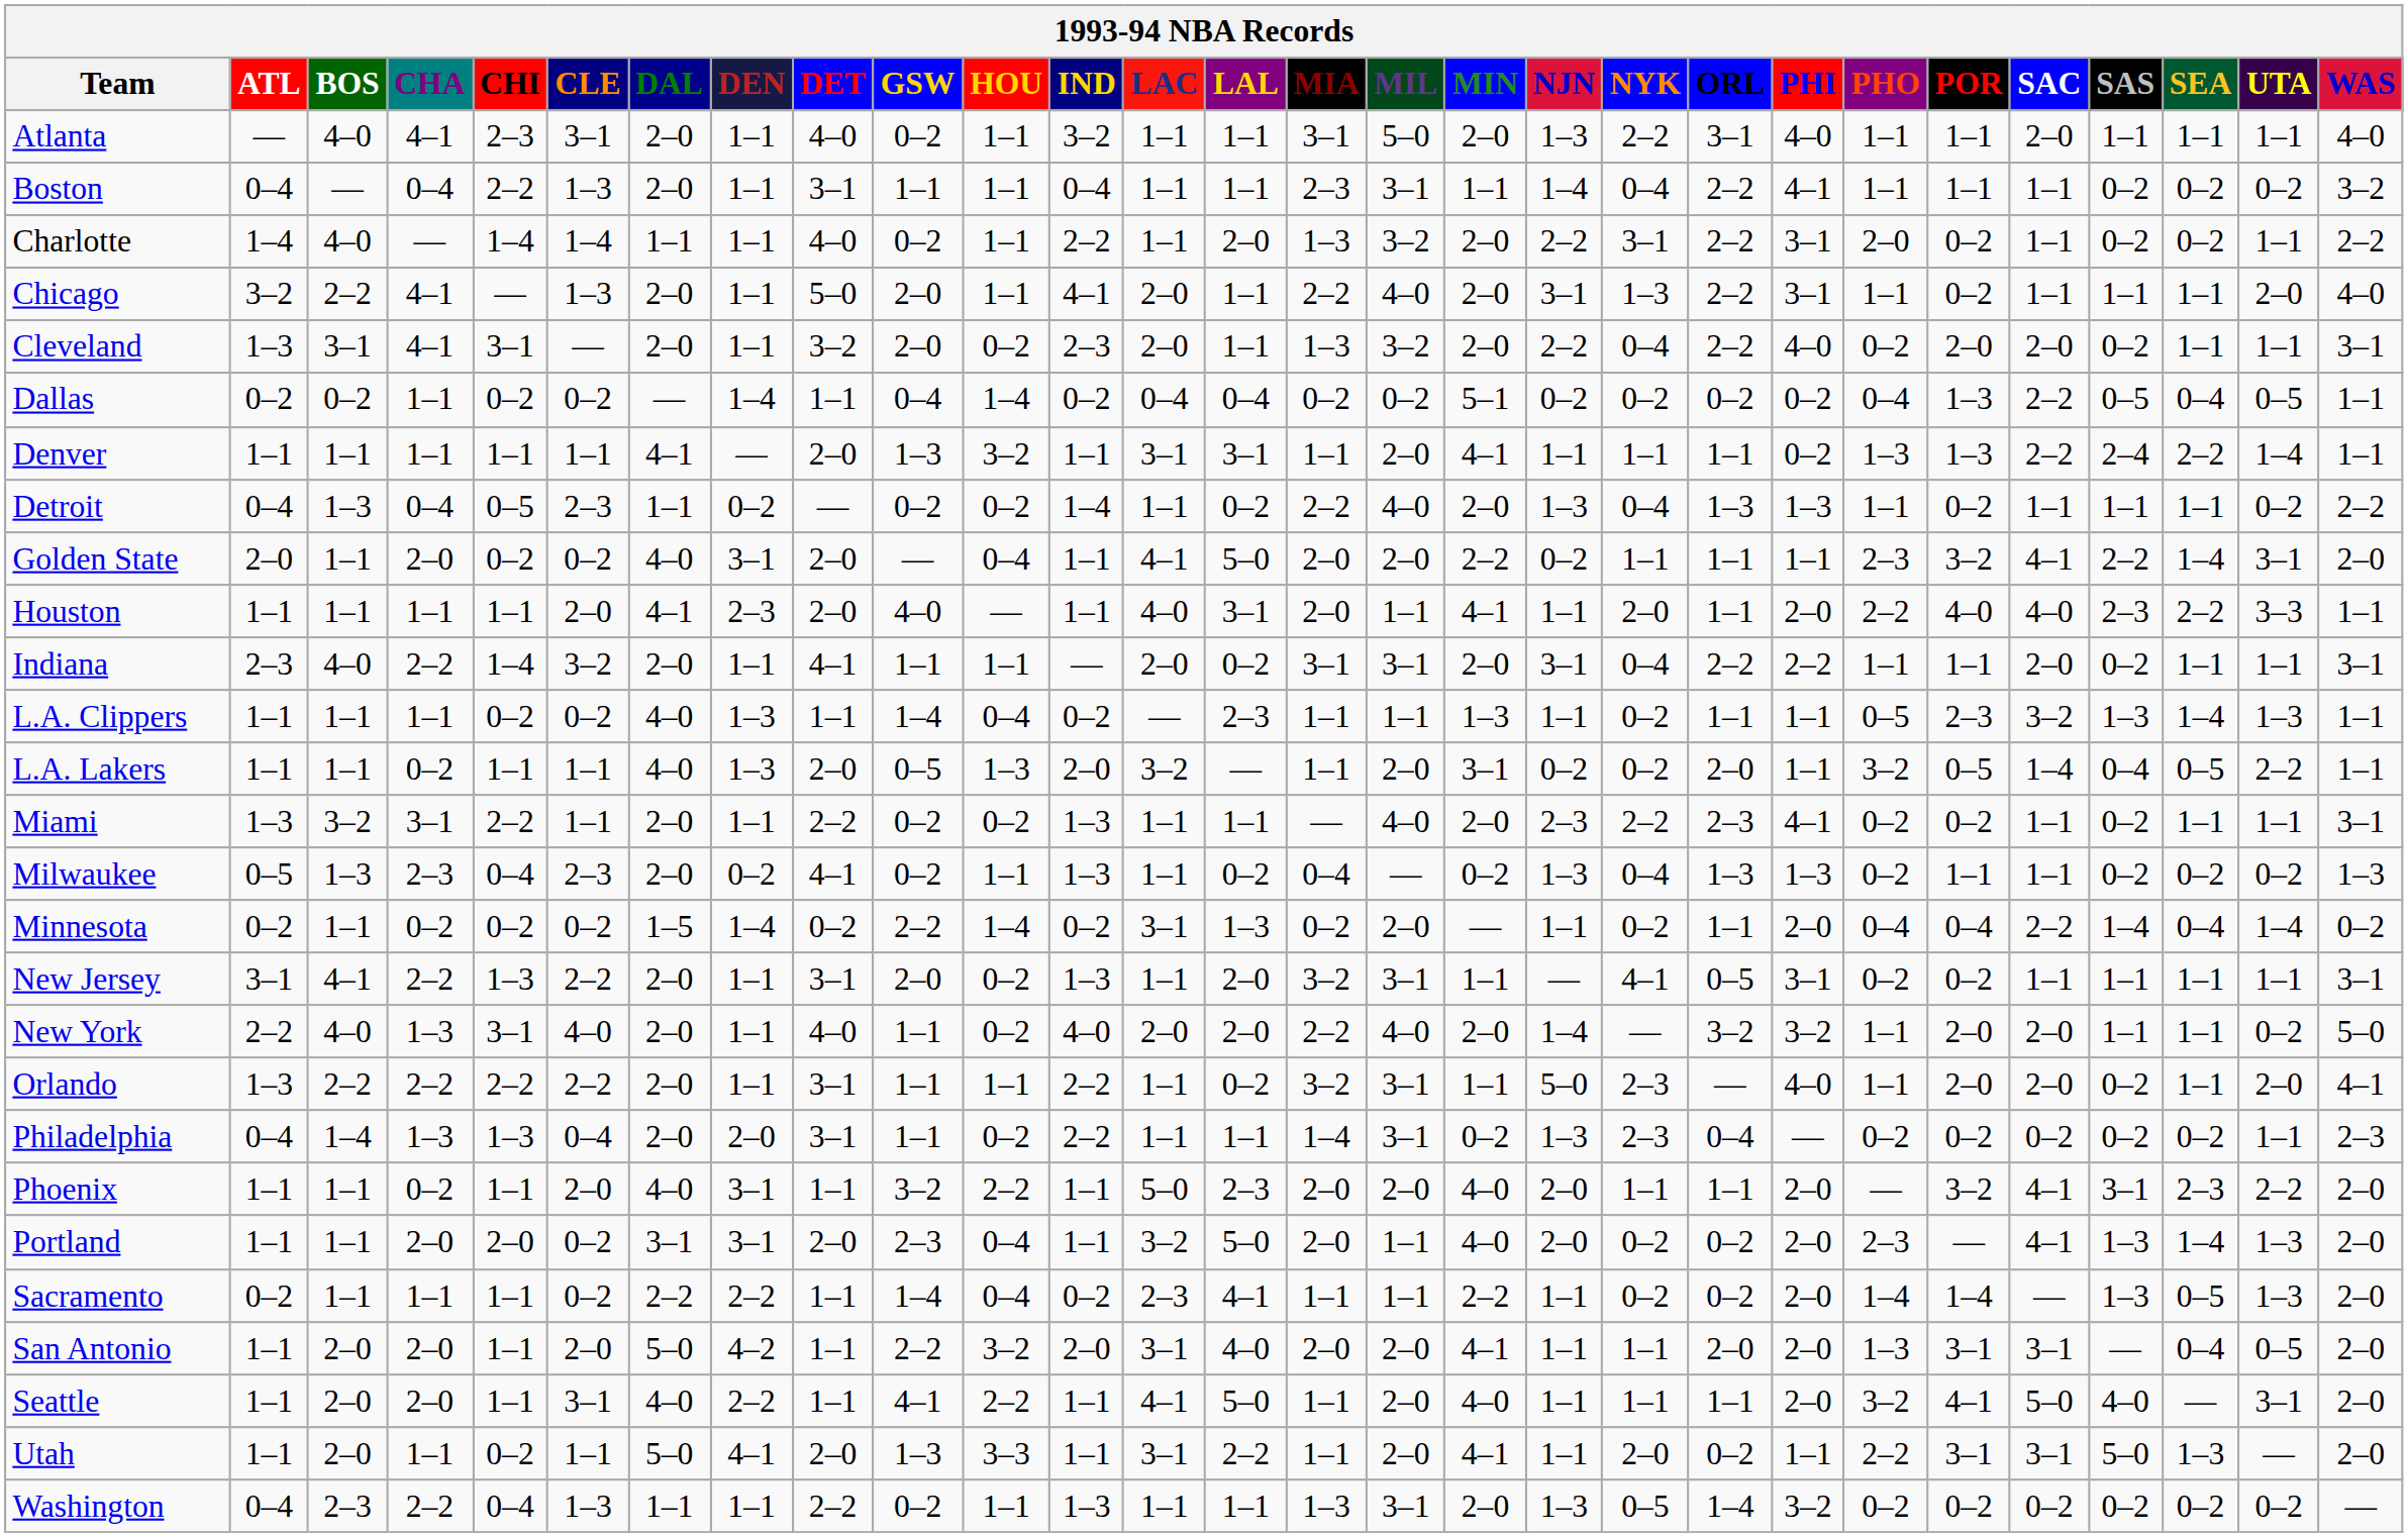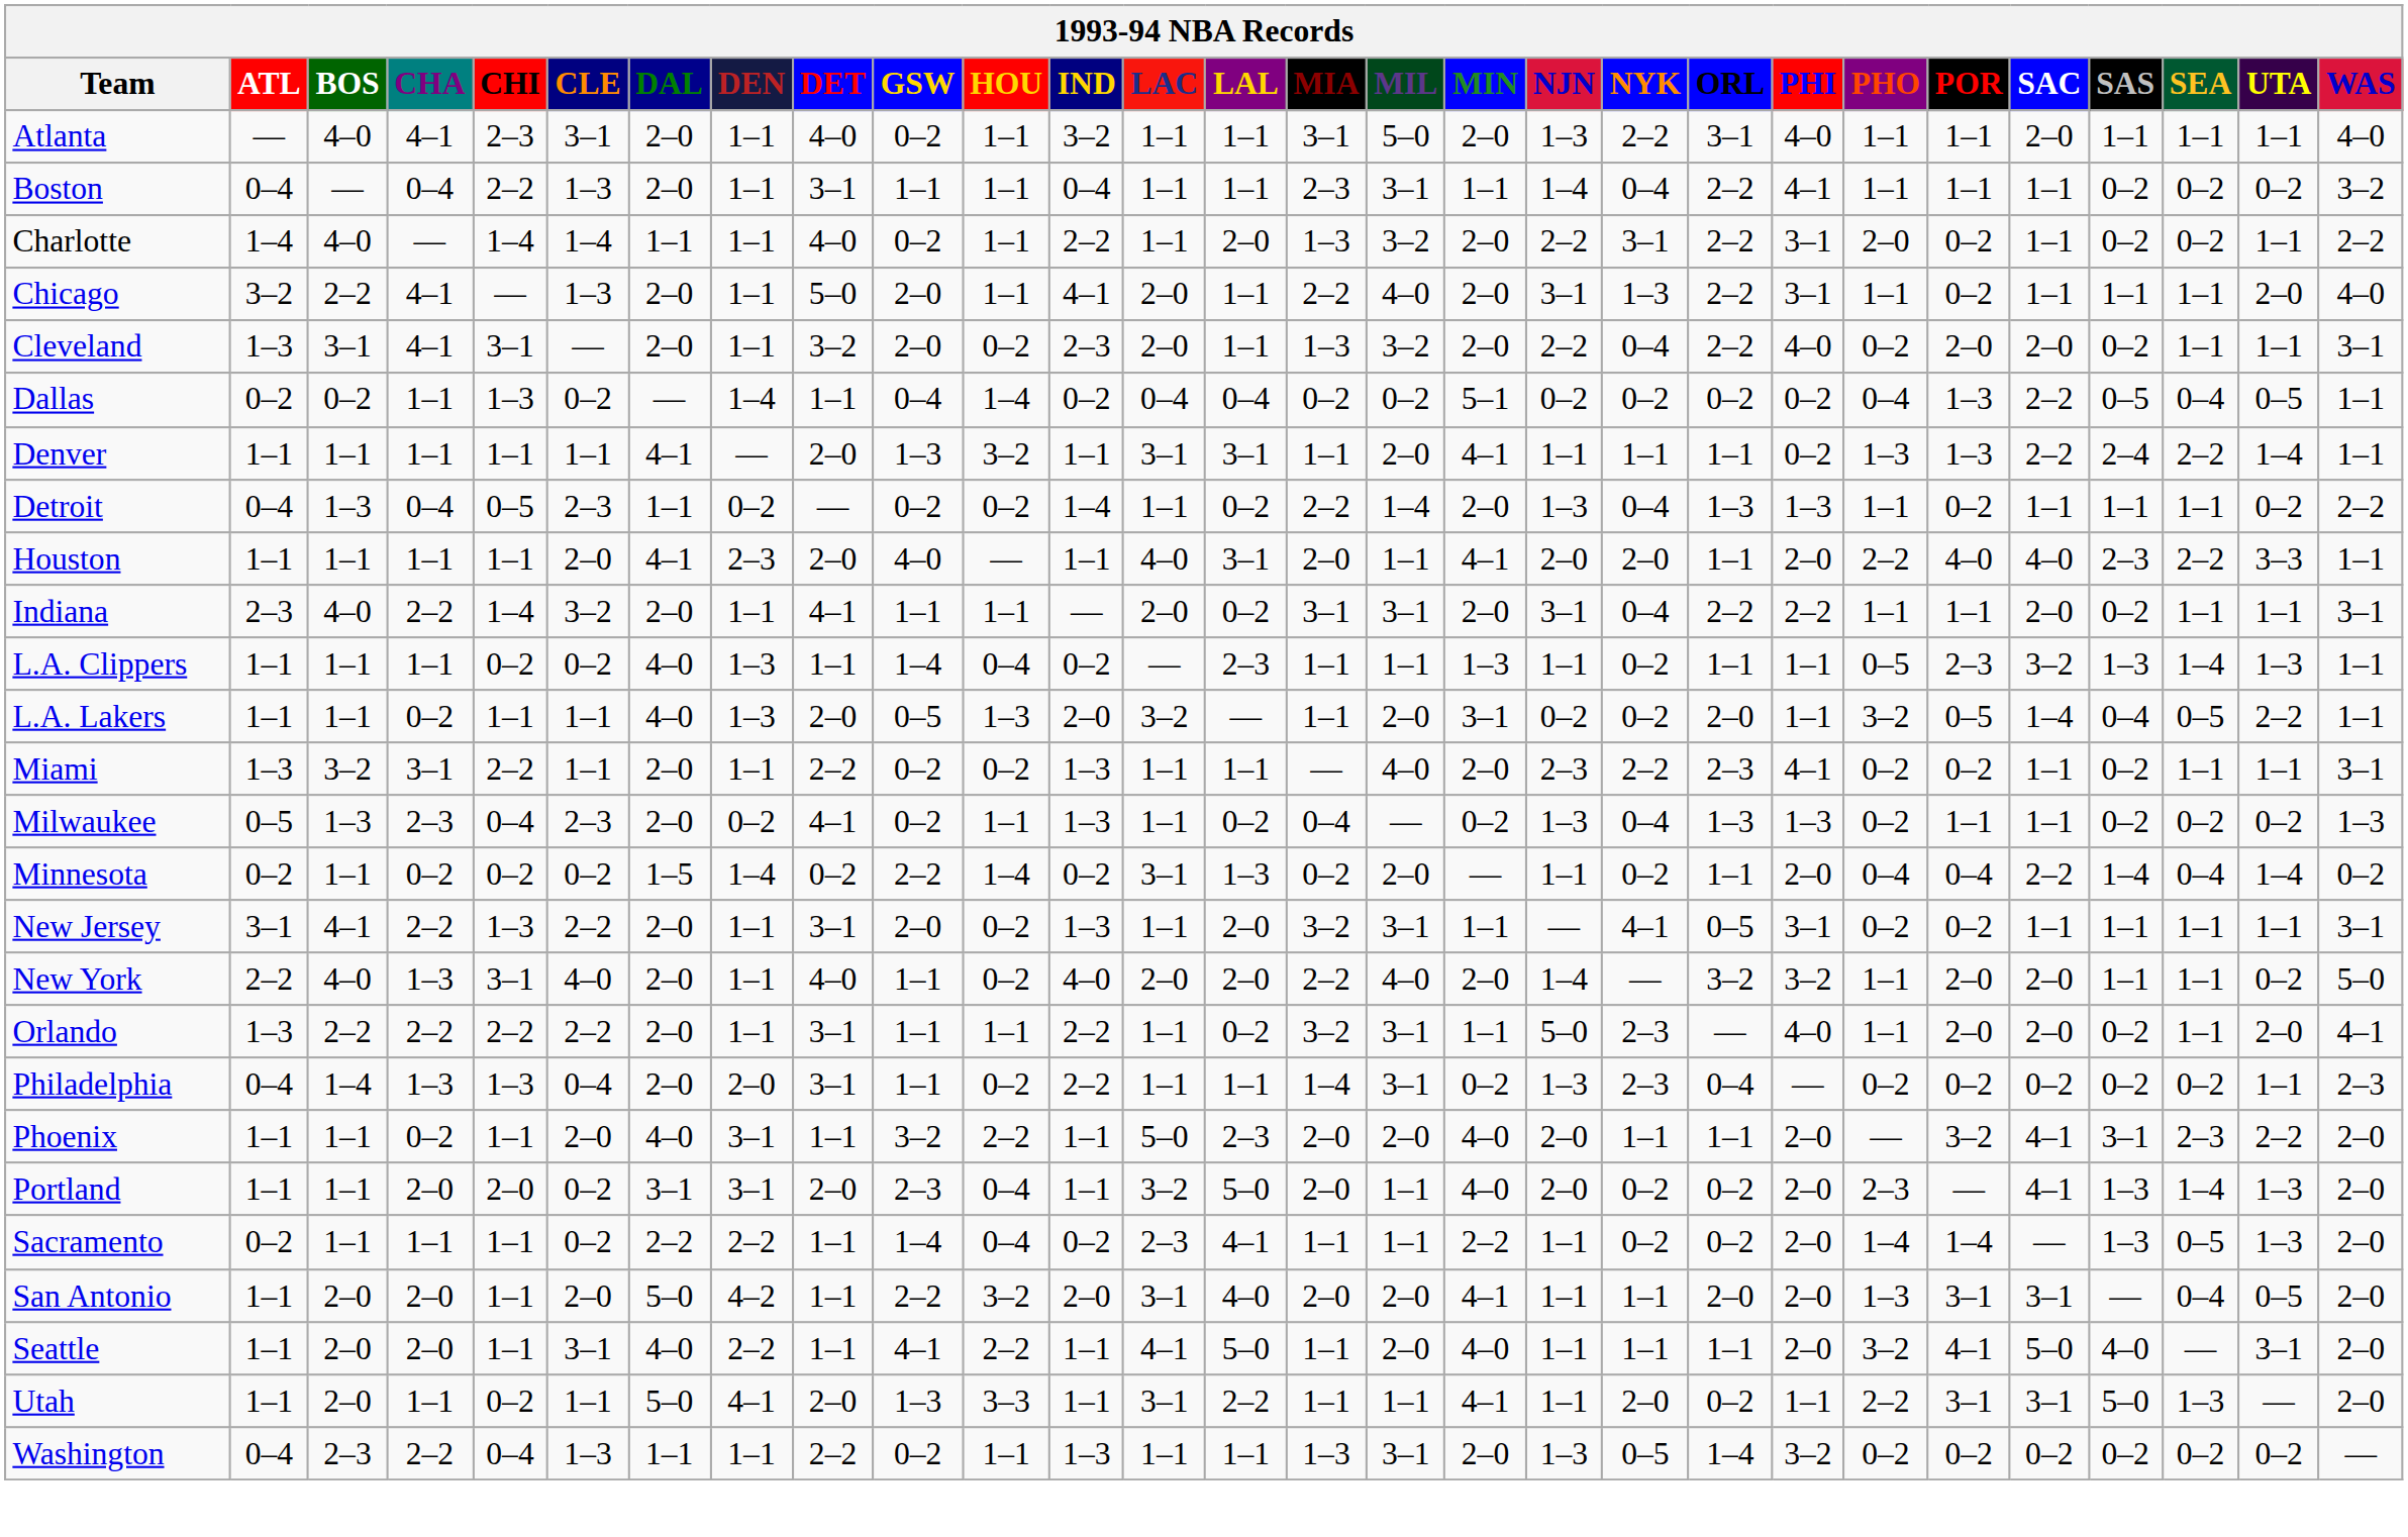Dallas | CHI: 0–2 -> 1–3
Detroit | MIL: 4–0 -> 1–4
- row: Golden State | 2–0 | 1–1 | 2–0 | 0–2 | 0–2 | 4–0 | 3–1 | 2–0 | — | 0–4 | 1–1 | 4–1 | 5–0 | 2–0 | 2–0 | 2–2 | 0–2 | 1–1 | 1–1 | 1–1 | 2–3 | 3–2 | 4–1 | 2–2 | 1–4 | 3–1 | 2–0
Houston | NJN: 1–1 -> 2–0
Utah | MIL: 2–0 -> 1–1
